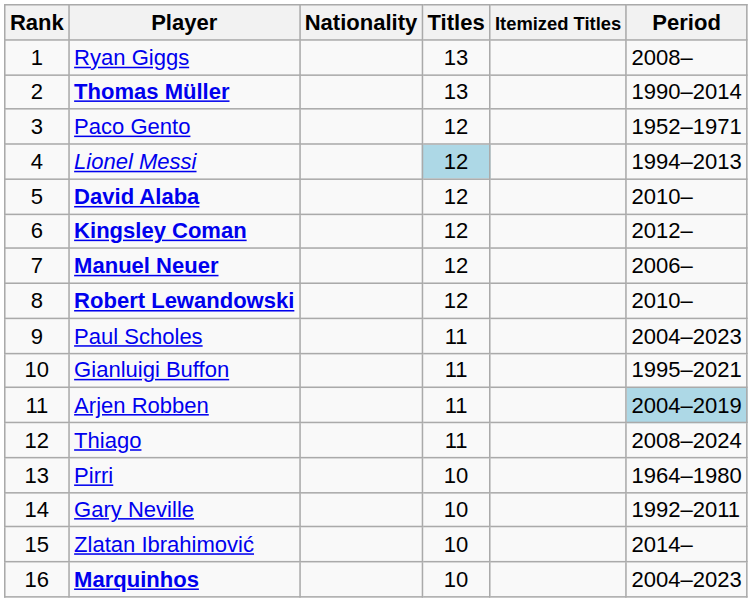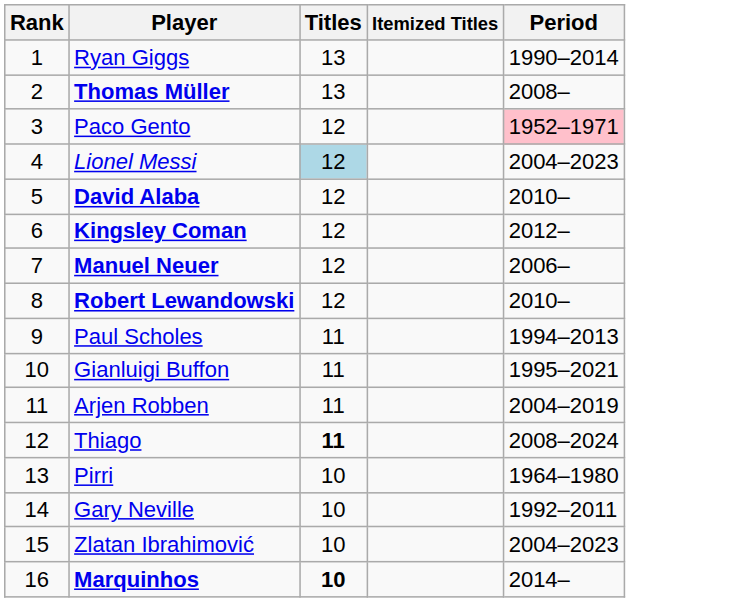- column: Nationality
Ryan Giggs | Period: 2008– -> 1990–2014
Thomas Müller | Period: 1990–2014 -> 2008–
Paco Gento | Period: no background -> pink background
Lionel Messi | Period: 1994–2013 -> 2004–2023
Paul Scholes | Period: 2004–2023 -> 1994–2013
Arjen Robben | Period: lightblue background -> no background
Thiago | Titles: normal -> bold
Zlatan Ibrahimović | Period: 2014– -> 2004–2023
Marquinhos | Titles: normal -> bold
Marquinhos | Period: 2004–2023 -> 2014–
